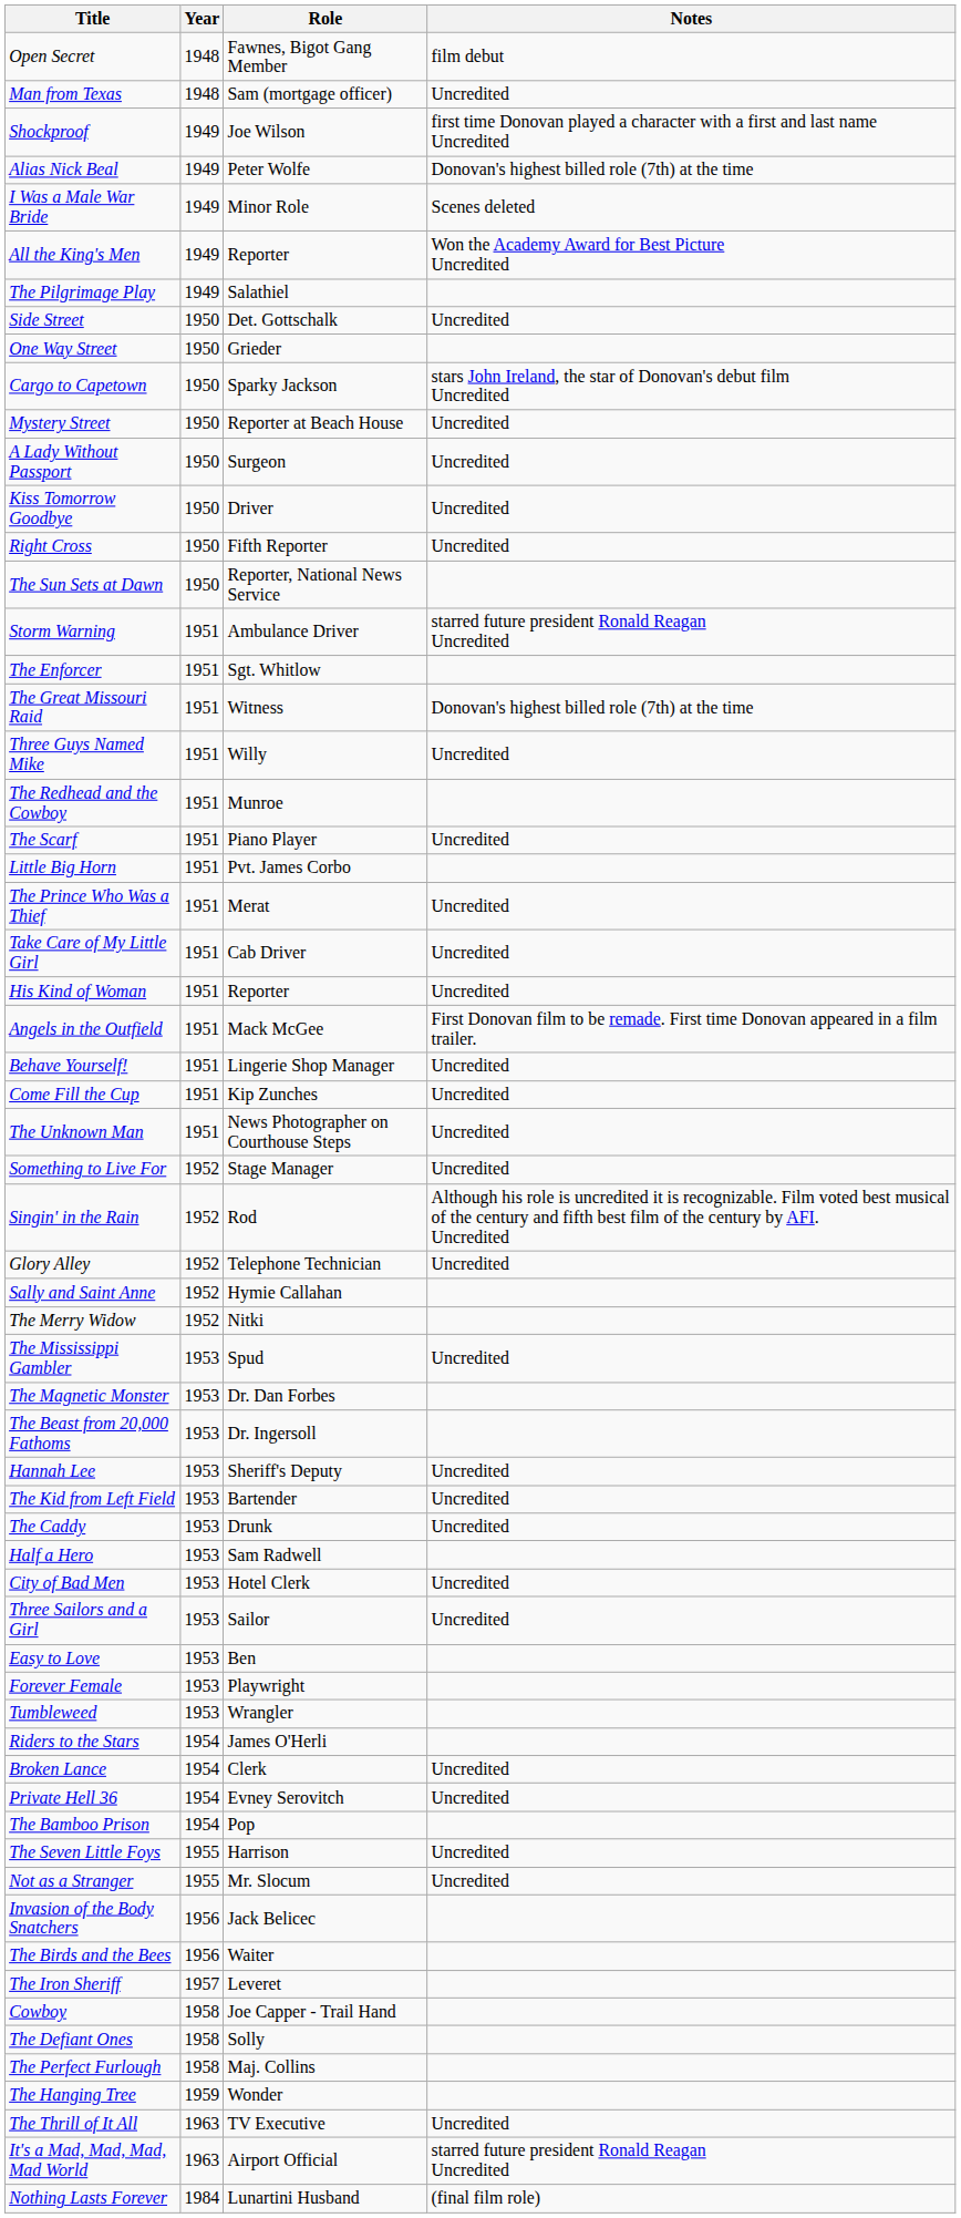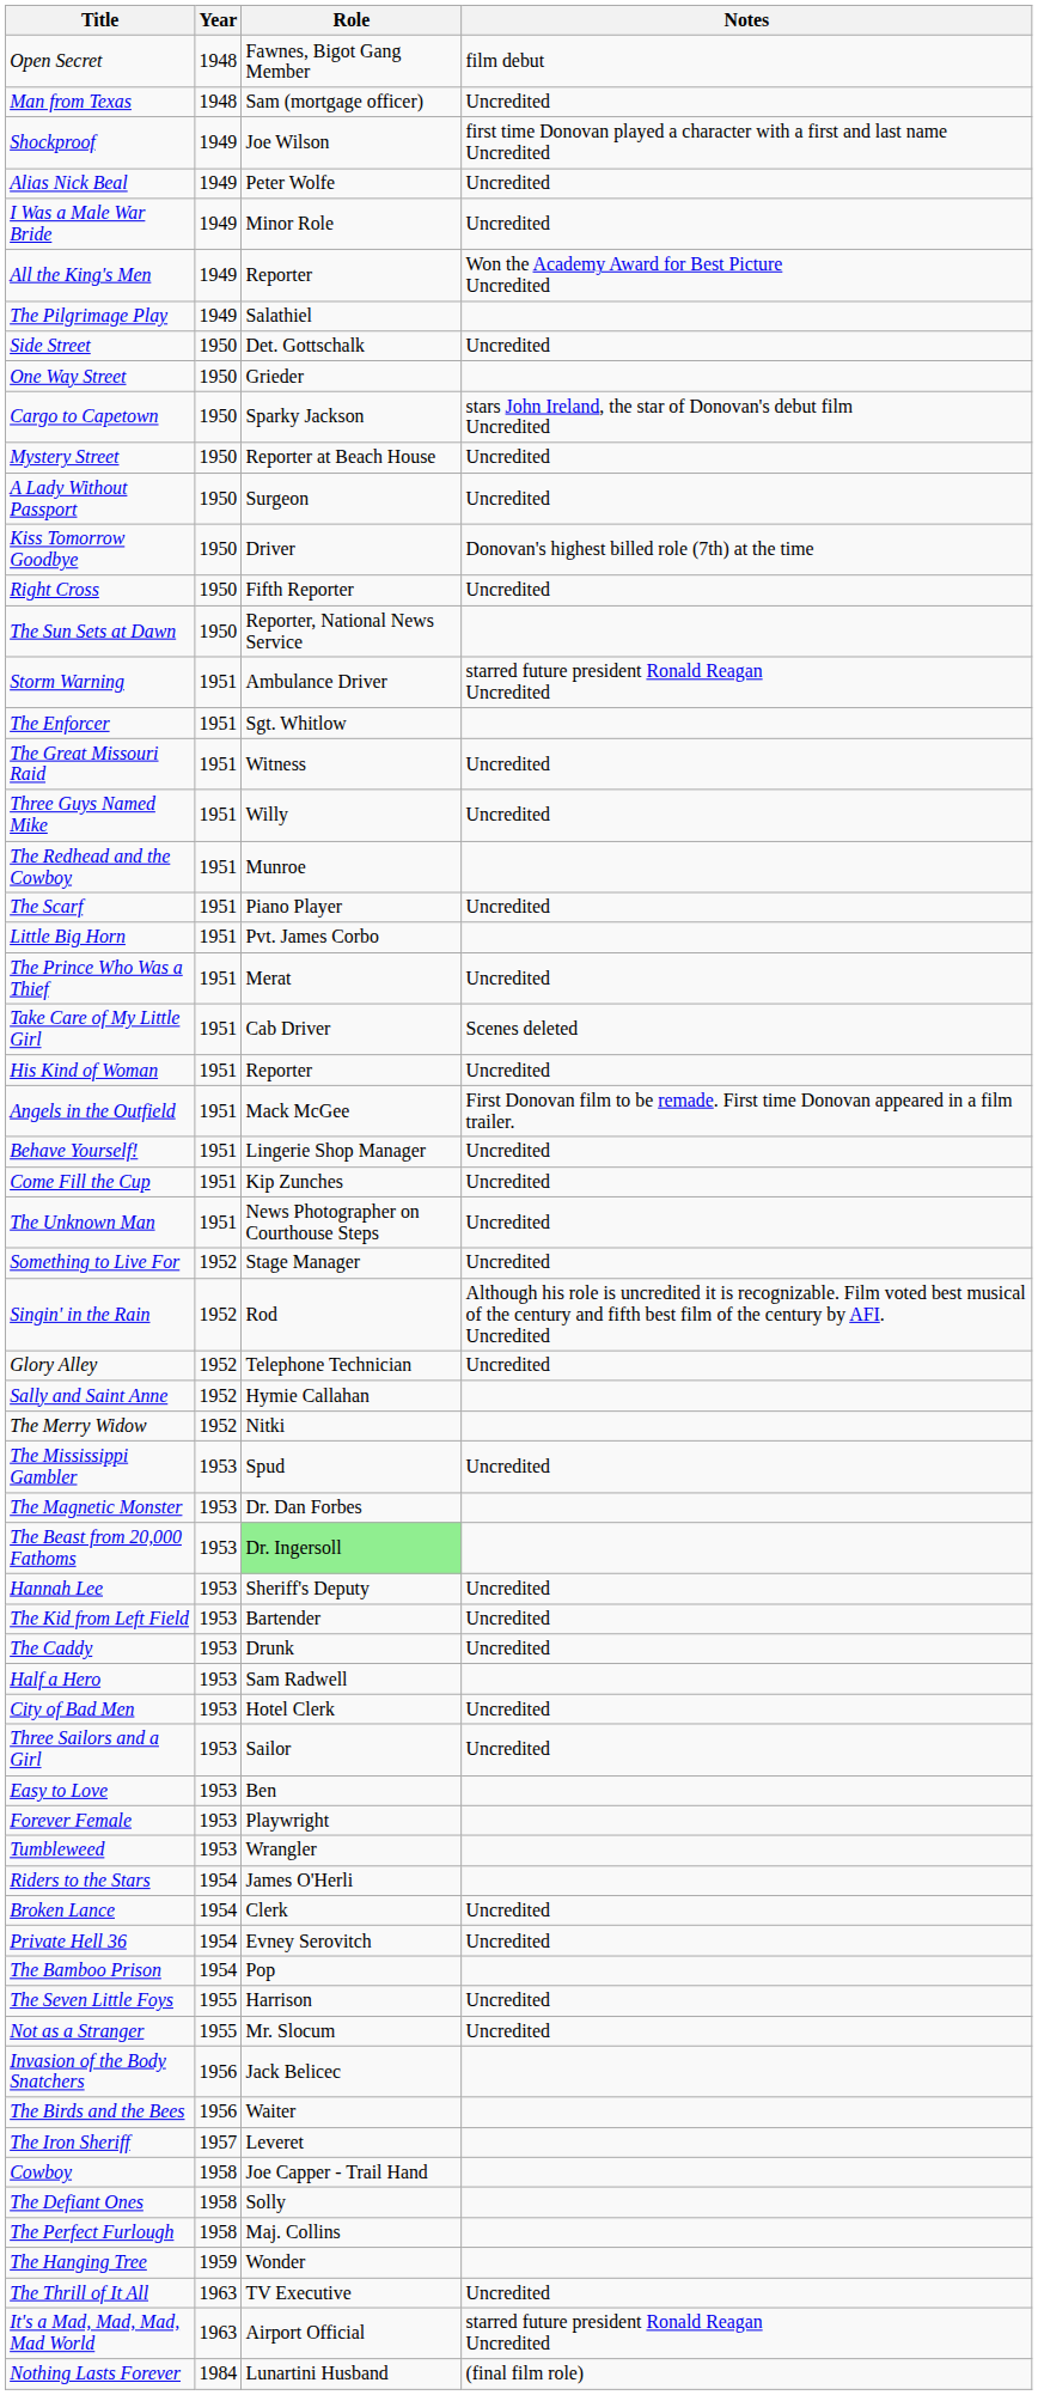Alias Nick Beal | Notes: Donovan's highest billed role (7th) at the time -> Uncredited
I Was a Male War Bride | Notes: Scenes deleted -> Uncredited
Kiss Tomorrow Goodbye | Notes: Uncredited -> Donovan's highest billed role (7th) at the time
The Great Missouri Raid | Notes: Donovan's highest billed role (7th) at the time -> Uncredited
Take Care of My Little Girl | Notes: Uncredited -> Scenes deleted
The Beast from 20,000 Fathoms | Role: no background -> lightgreen background
